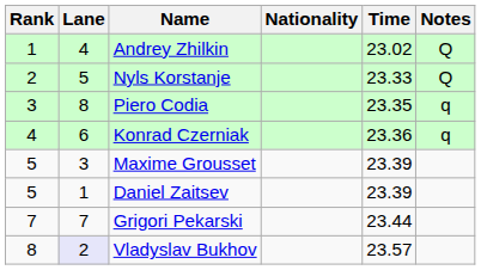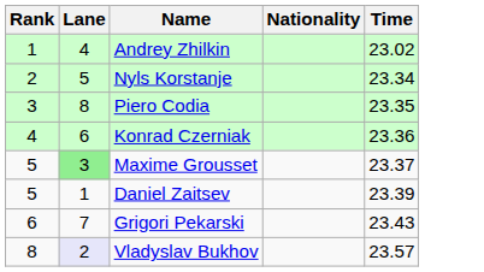- column: Notes | Q | Q | q | q
Nyls Korstanje | Time: 23.33 -> 23.34
Maxime Grousset | Lane: no background -> lightgreen background
Maxime Grousset | Time: 23.39 -> 23.37
Grigori Pekarski | Rank: 7 -> 6
Grigori Pekarski | Time: 23.44 -> 23.43
